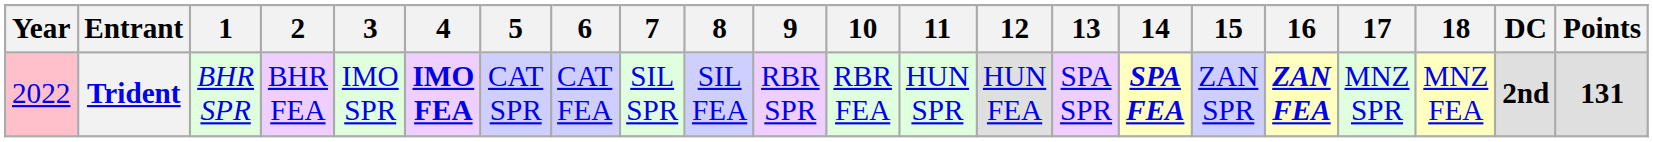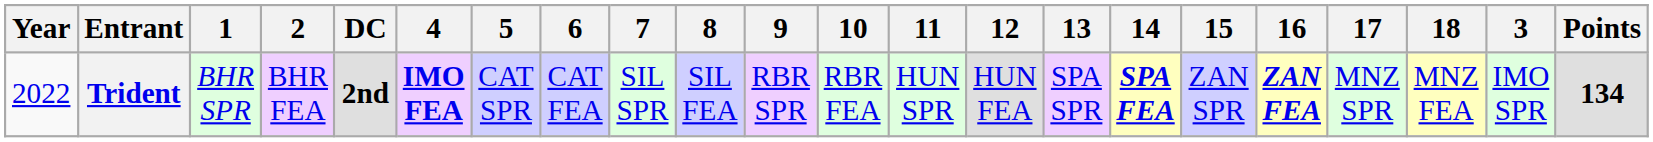columns swapped: 3 <-> DC
Trident | Year: pink background -> no background
Trident | Points: 131 -> 134
